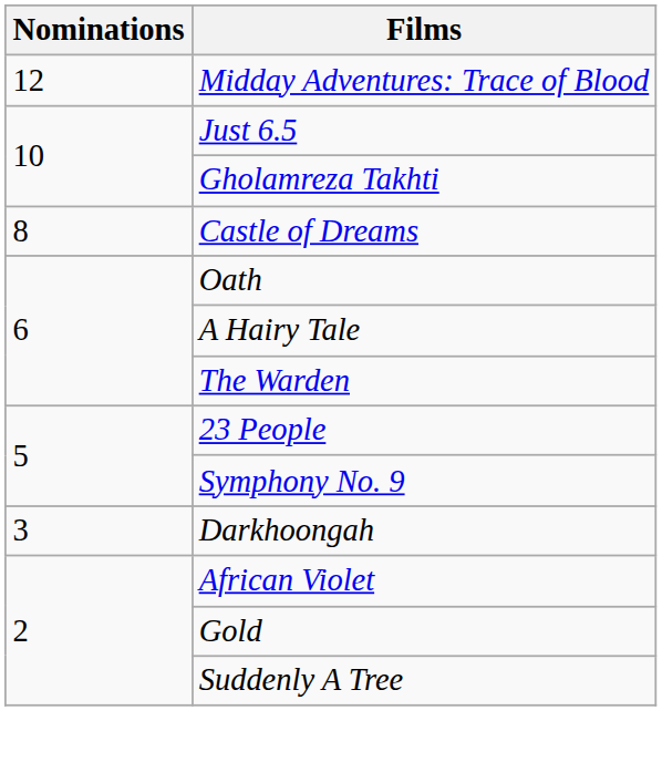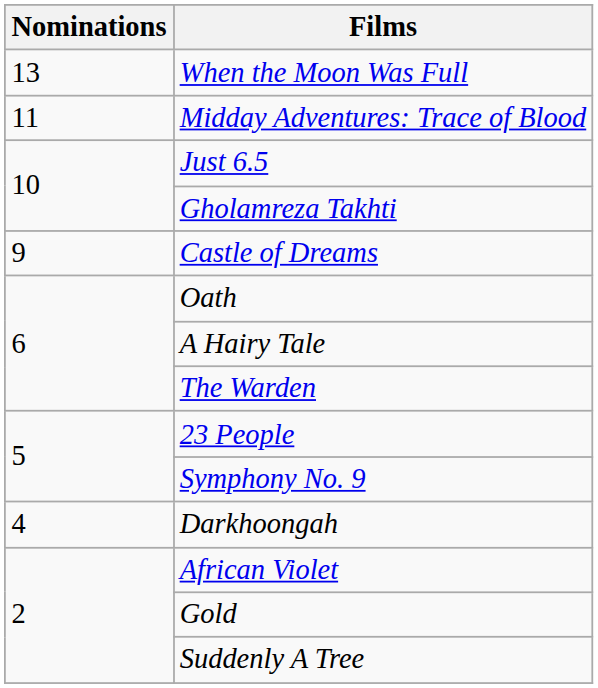+ row: 13 | When the Moon Was Full
Midday Adventures: Trace of Blood | Nominations: 12 -> 11
Castle of Dreams | Nominations: 8 -> 9
Darkhoongah | Nominations: 3 -> 4
